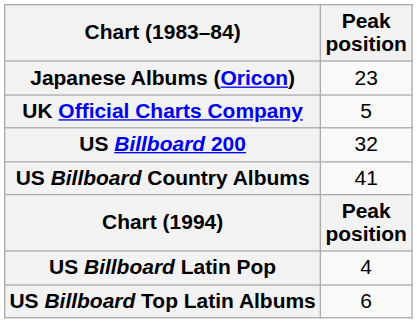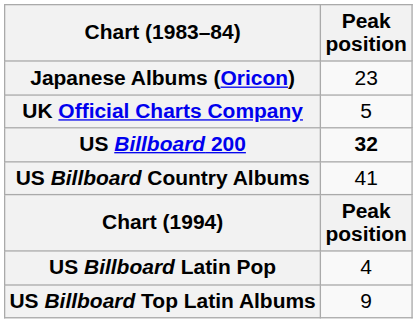US Billboard 200 | Peak position: normal -> bold
US Billboard Top Latin Albums | Peak position: 6 -> 9
